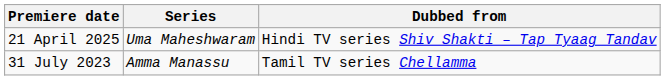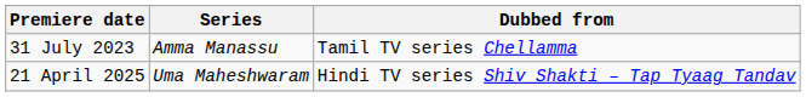rows swapped: 31 July 2023 <-> 21 April 2025
